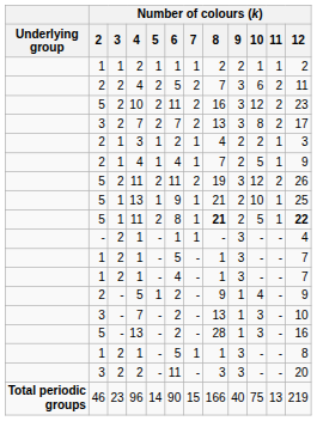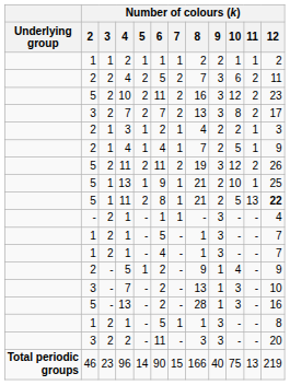1 / 11 | Number of colours (k) / 8: bold -> normal
1 / 11 | Number of colours (k) / 11: 1 -> 13
